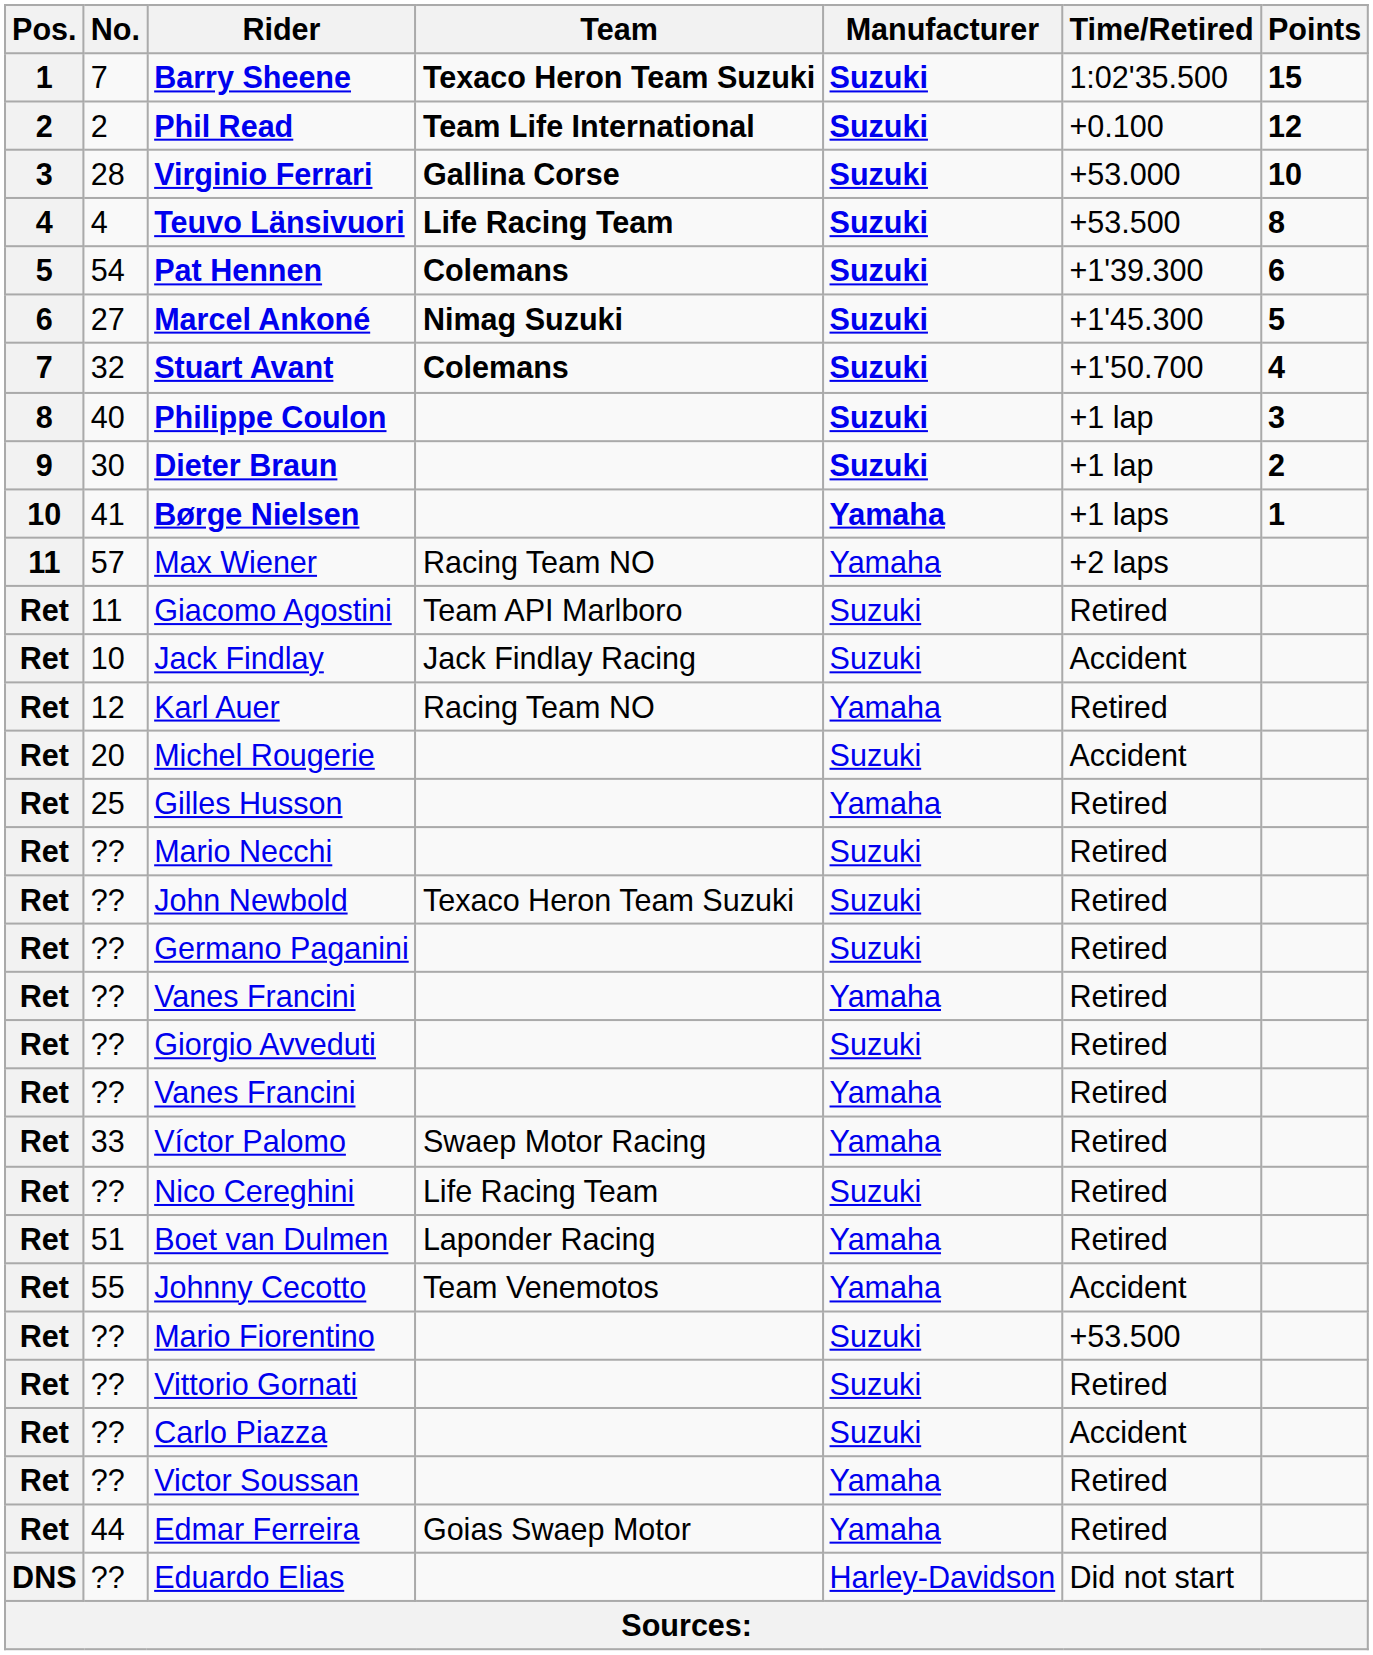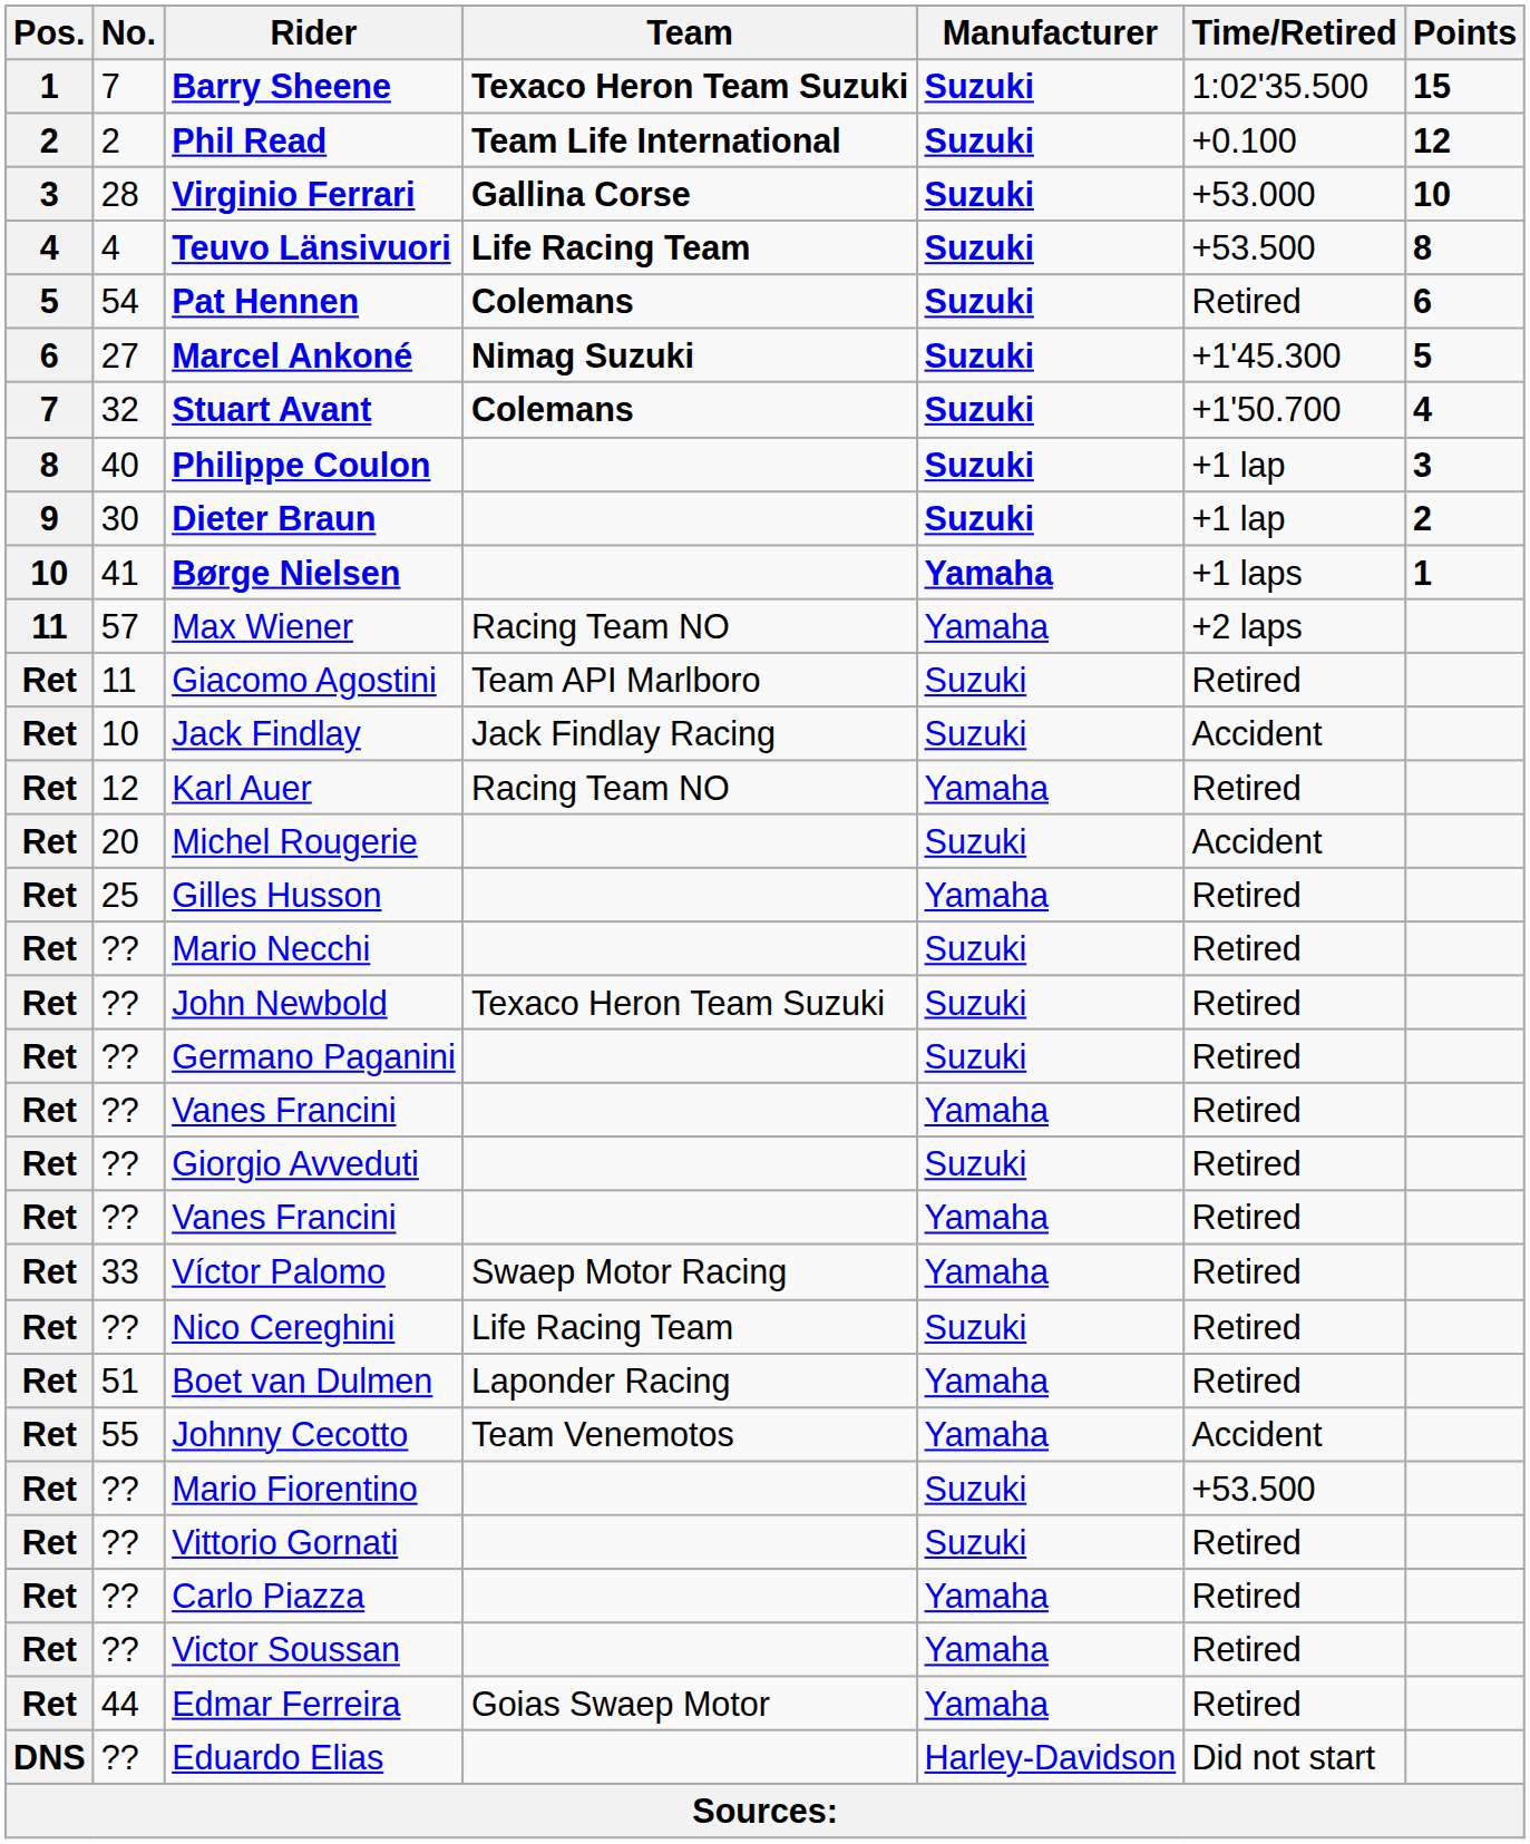Pat Hennen | Time/Retired: +1'39.300 -> Retired
Carlo Piazza | Manufacturer: Suzuki -> Yamaha
Carlo Piazza | Time/Retired: Accident -> Retired
